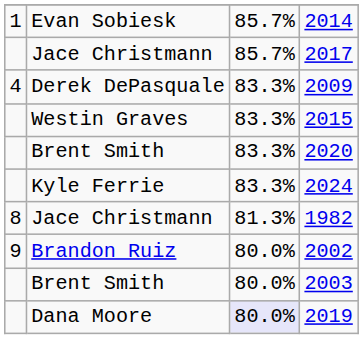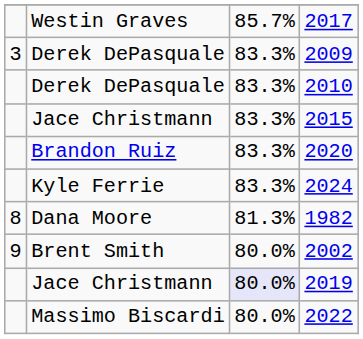- row: 1 | Evan Sobiesk | 85.7% | 2014
2017 | column 2: Jace Christmann -> Westin Graves
2009 | column 1: 4 -> 3
+ row: Derek DePasquale | 83.3% | 2010
2015 | column 2: Westin Graves -> Jace Christmann
2020 | column 2: Brent Smith -> Brandon Ruiz
1982 | column 2: Jace Christmann -> Dana Moore
2002 | column 2: Brandon Ruiz -> Brent Smith
- row: Brent Smith | 80.0% | 2003
2019 | column 2: Dana Moore -> Jace Christmann
+ row: Massimo Biscardi | 80.0% | 2022
